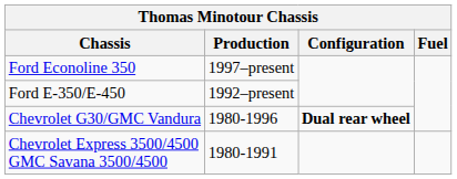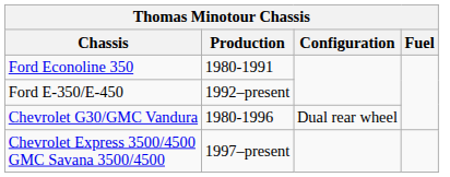Ford Econoline 350 | Production: 1997–present -> 1980-1991
Chevrolet G30/GMC Vandura | Configuration: bold -> normal
Chevrolet Express 3500/4500 GMC Savana 3500/4500 | Production: 1980-1991 -> 1997–present
